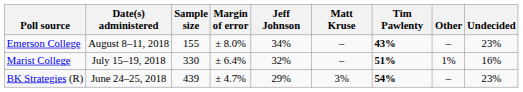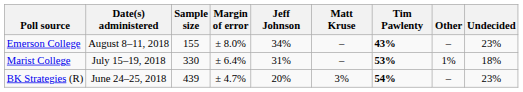Marist College | Jeff Johnson: 32% -> 31%
Marist College | Tim Pawlenty: 51% -> 53%
Marist College | Undecided: 16% -> 18%
BK Strategies (R) | Jeff Johnson: 29% -> 20%
